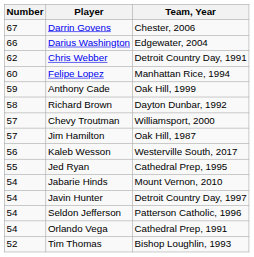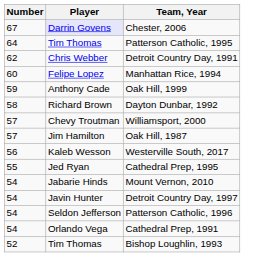Chester, 2006 | Player: no background -> lavender background
- row: 66 | Darius Washington | Edgewater, 2004
+ row: 64 | Tim Thomas | Patterson Catholic, 1995
